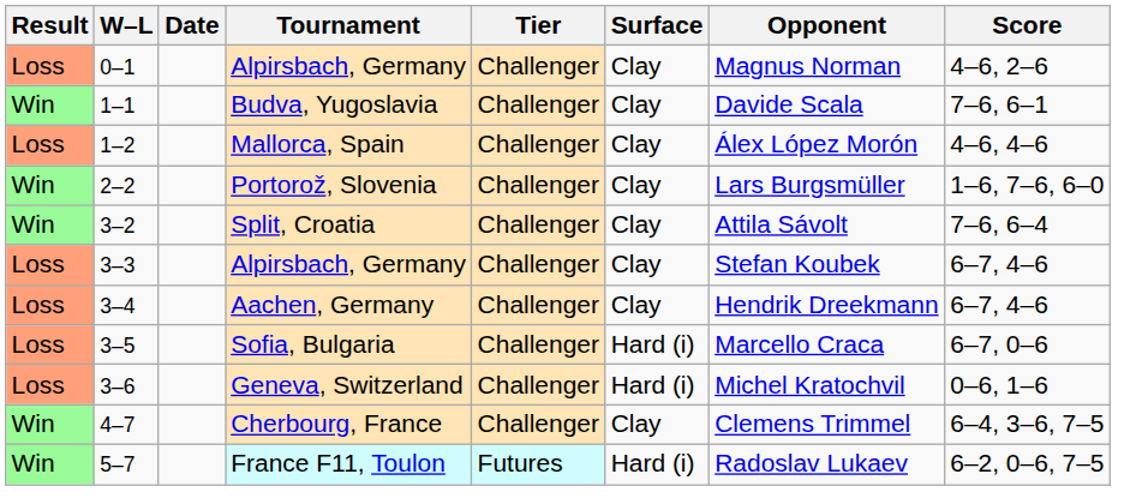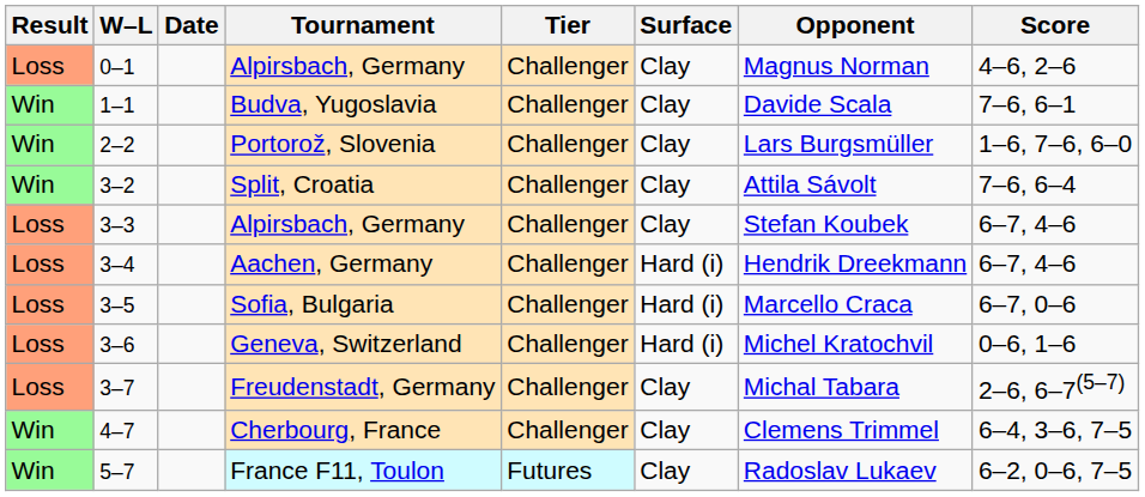- row: Loss | 1–2 | Mallorca, Spain | Challenger | Clay | Álex López Morón | 4–6, 4–6
Aachen, Germany | Surface: Clay -> Hard (i)
+ row: Loss | 3–7 | Freudenstadt, Germany | Challenger | Clay | Michal Tabara | 2–6, 6–7(5–7)
France F11, Toulon | Surface: Hard (i) -> Clay
